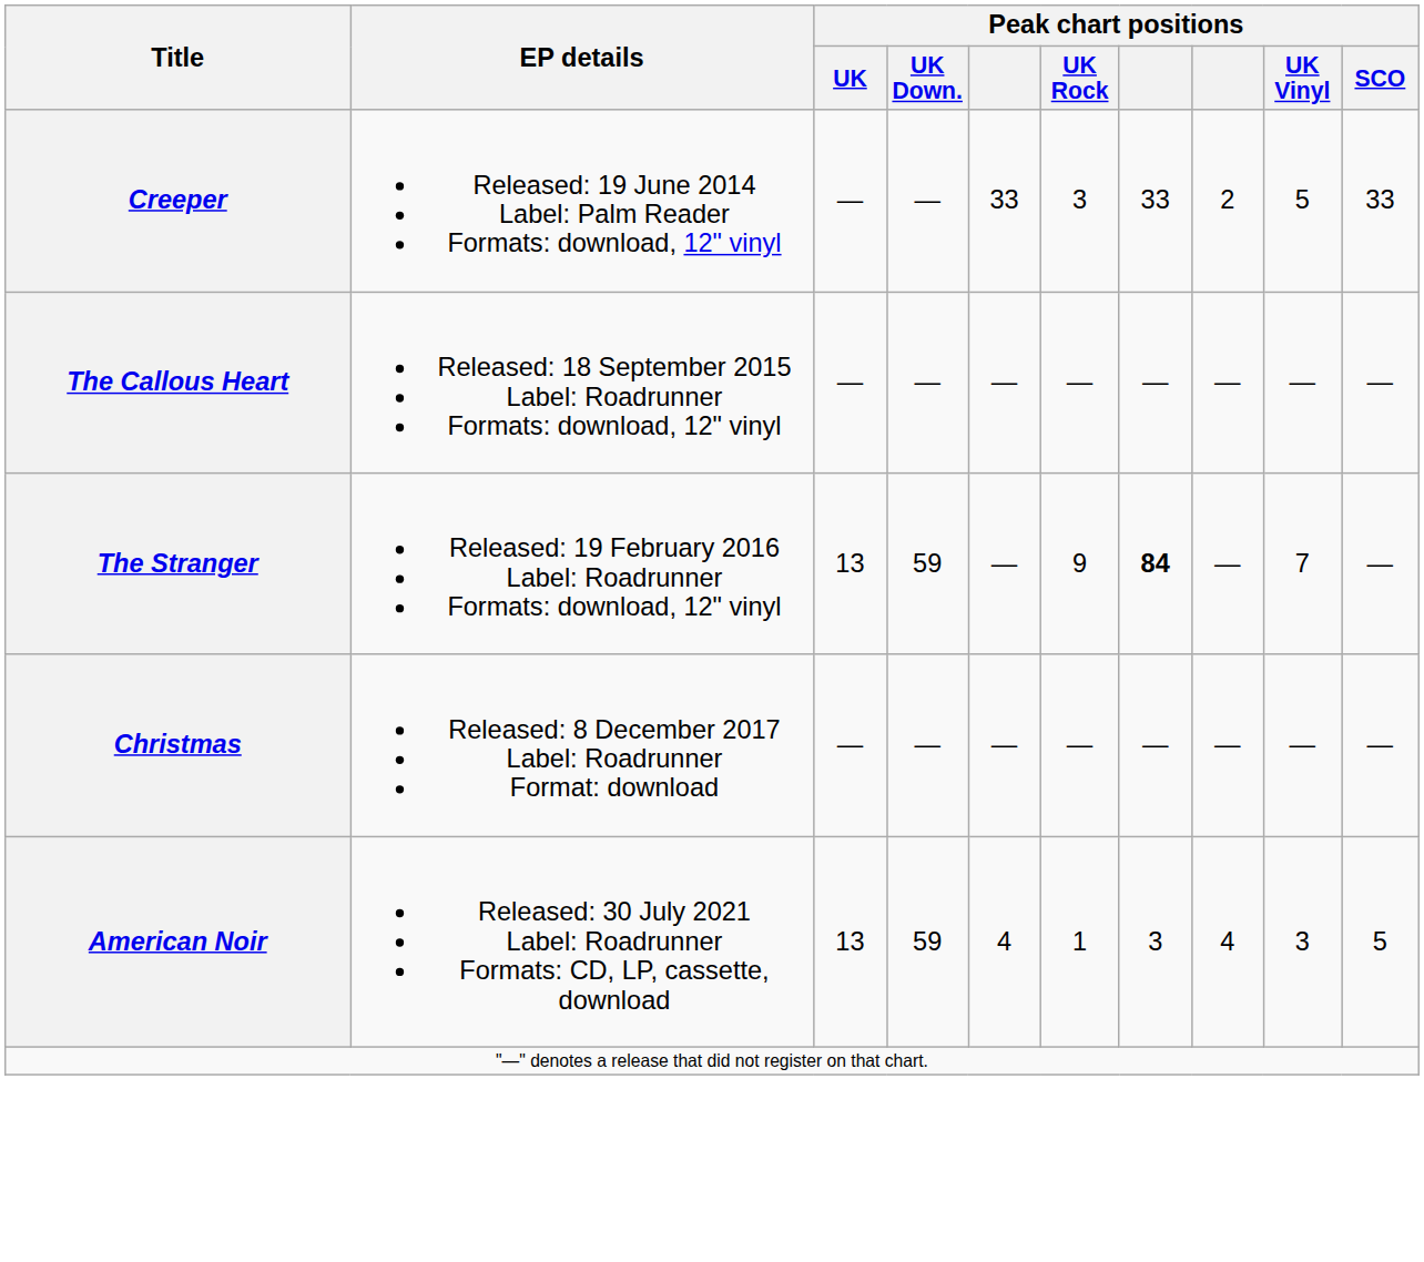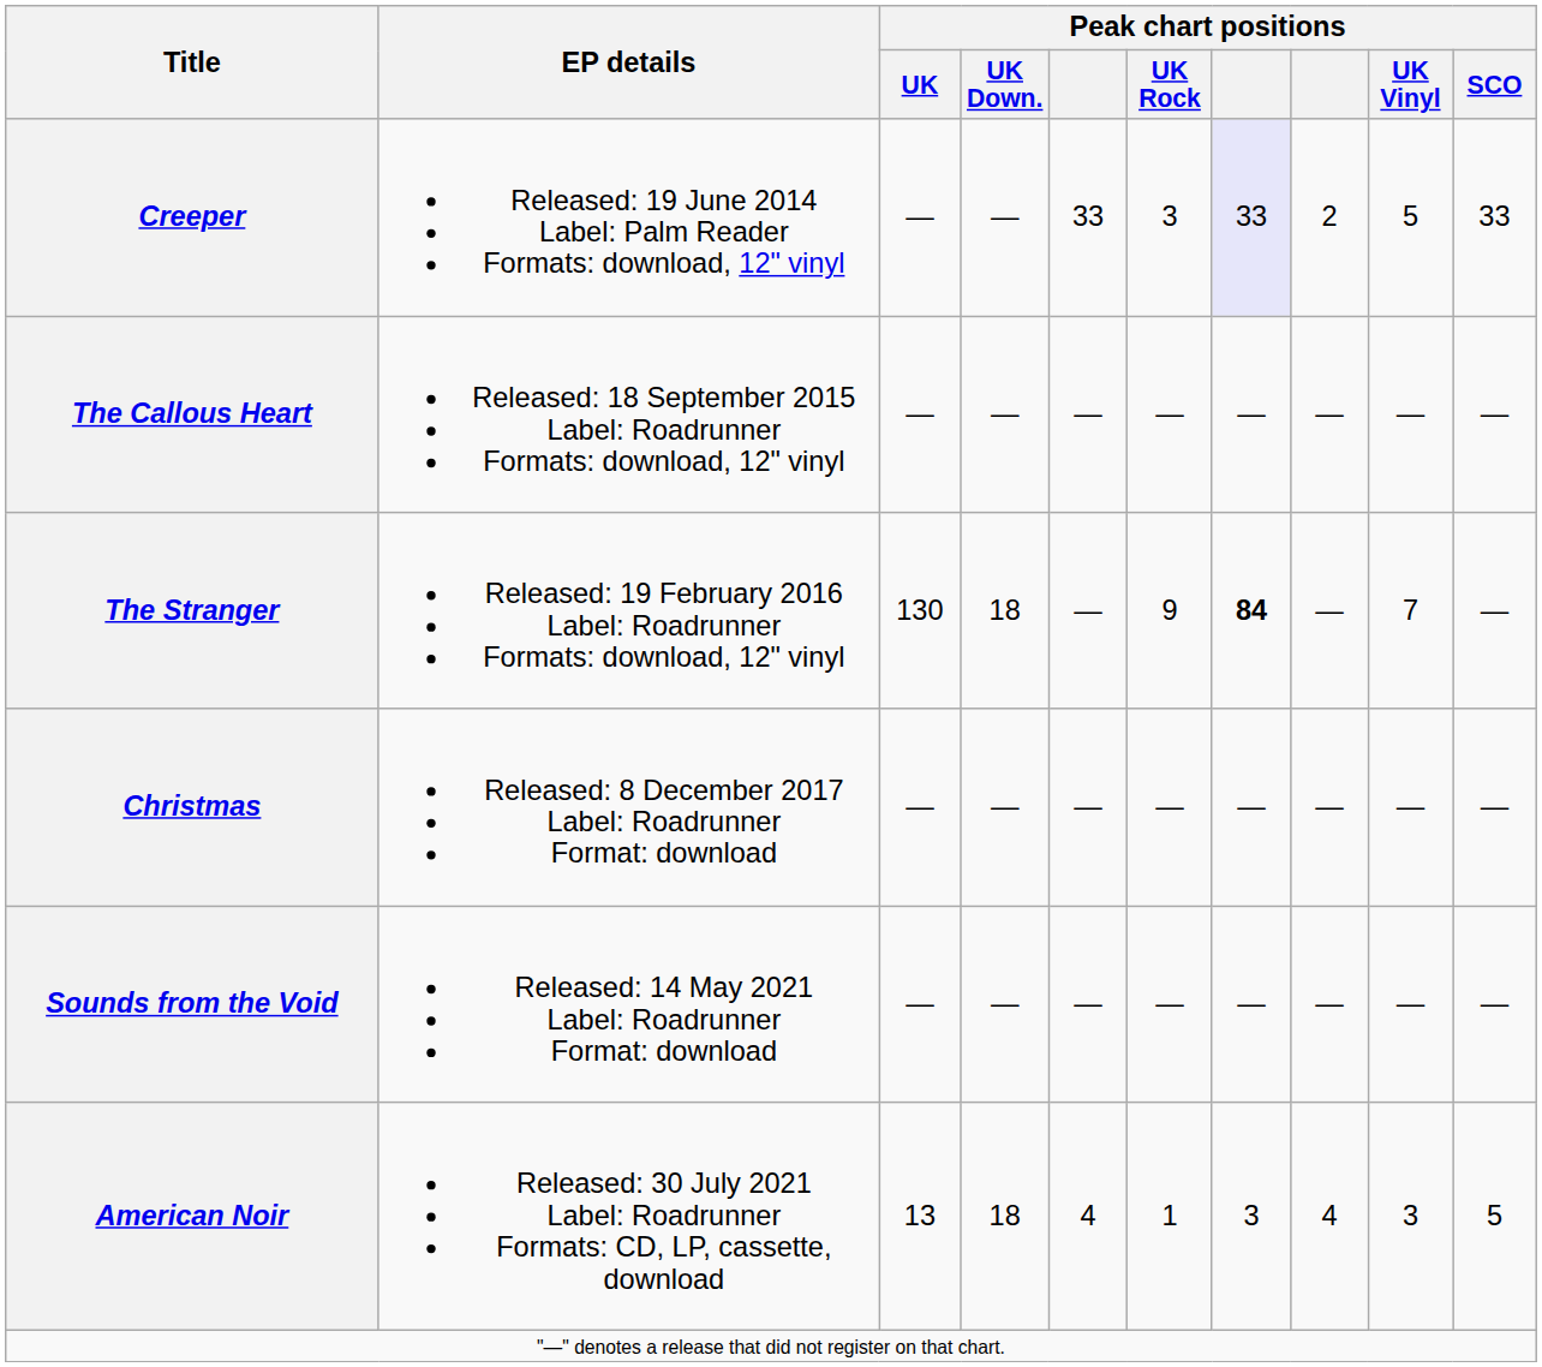Creeper | column 7: no background -> lavender background
The Stranger | Peak chart positions / UK: 13 -> 130
The Stranger | Peak chart positions / UK Down.: 59 -> 18
+ row: Sounds from the Void | Released: 14 May 2021 Label: Roadrunner Format: download | — | — | — | — | — | — | — | —
American Noir | Peak chart positions / UK Down.: 59 -> 18
